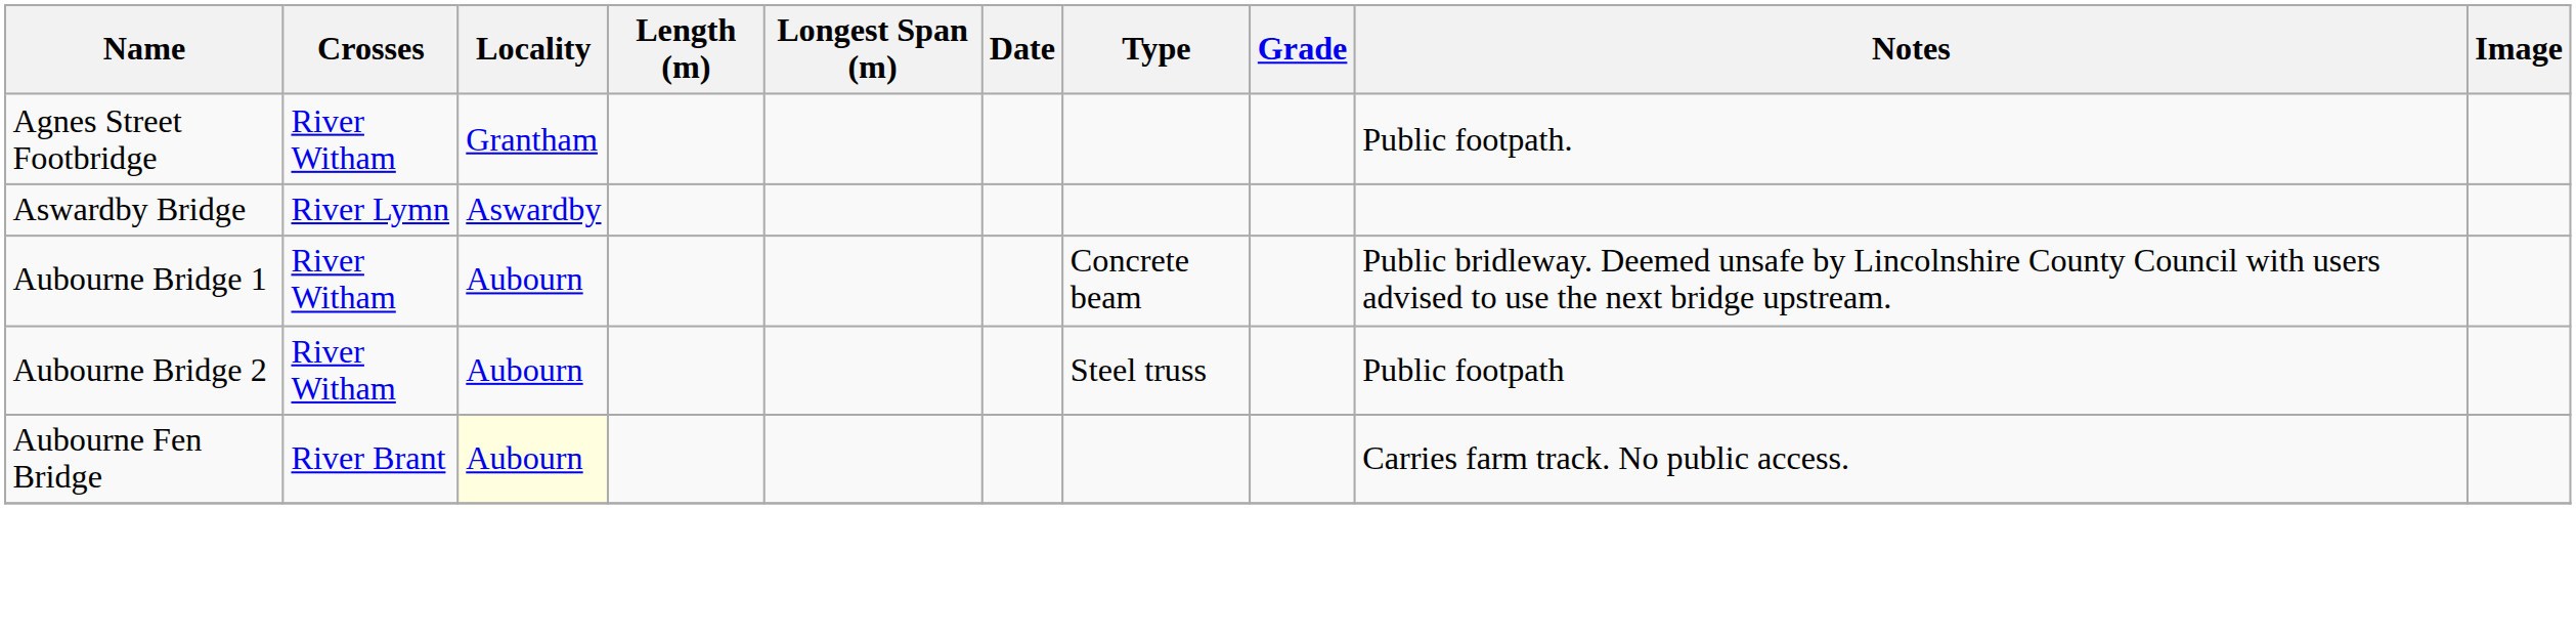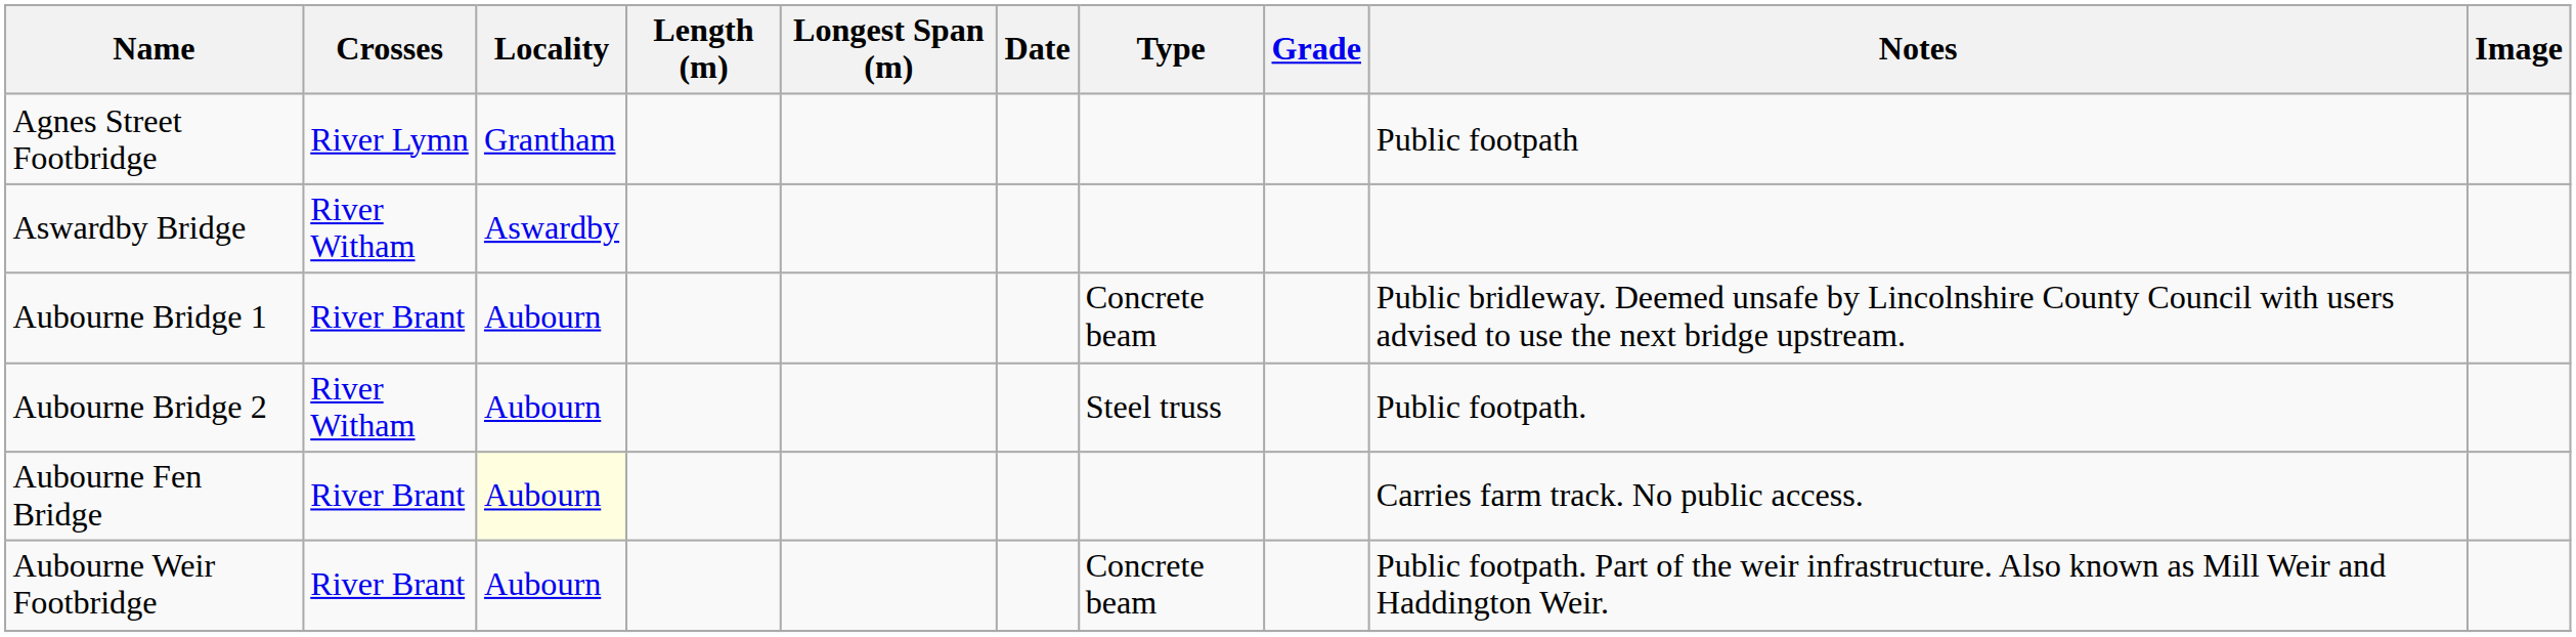Agnes Street Footbridge | Crosses: River Witham -> River Lymn
Agnes Street Footbridge | Notes: Public footpath. -> Public footpath
Aswardby Bridge | Crosses: River Lymn -> River Witham
Aubourne Bridge 1 | Crosses: River Witham -> River Brant
Aubourne Bridge 2 | Notes: Public footpath -> Public footpath.
+ row: Aubourne Weir Footbridge | River Brant | Aubourn | Concrete beam | Public footpath. Part of the weir infrastructure. Also known as Mill Weir and Haddington Weir.
